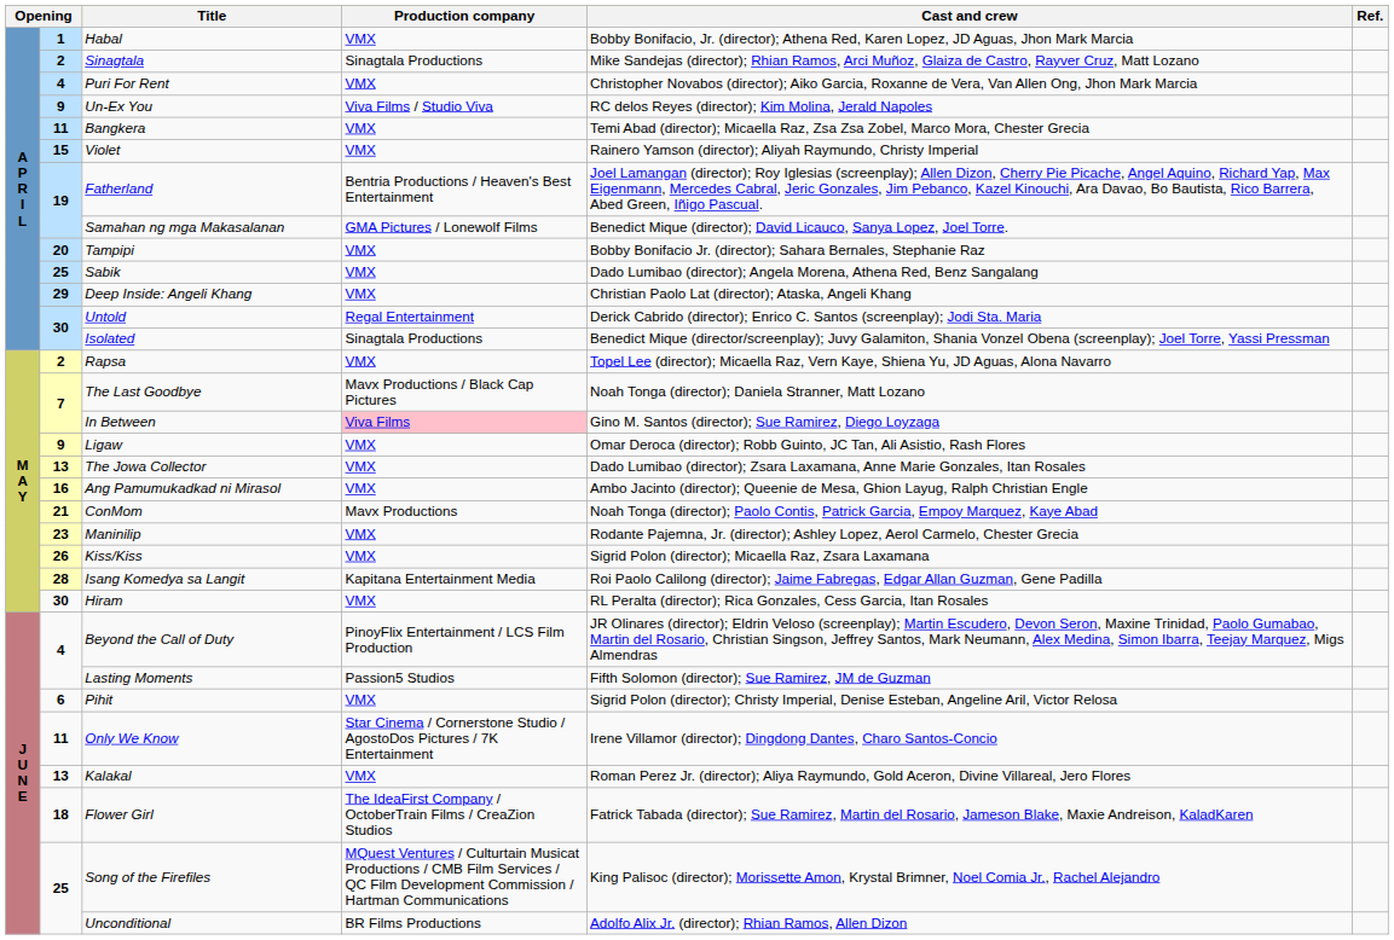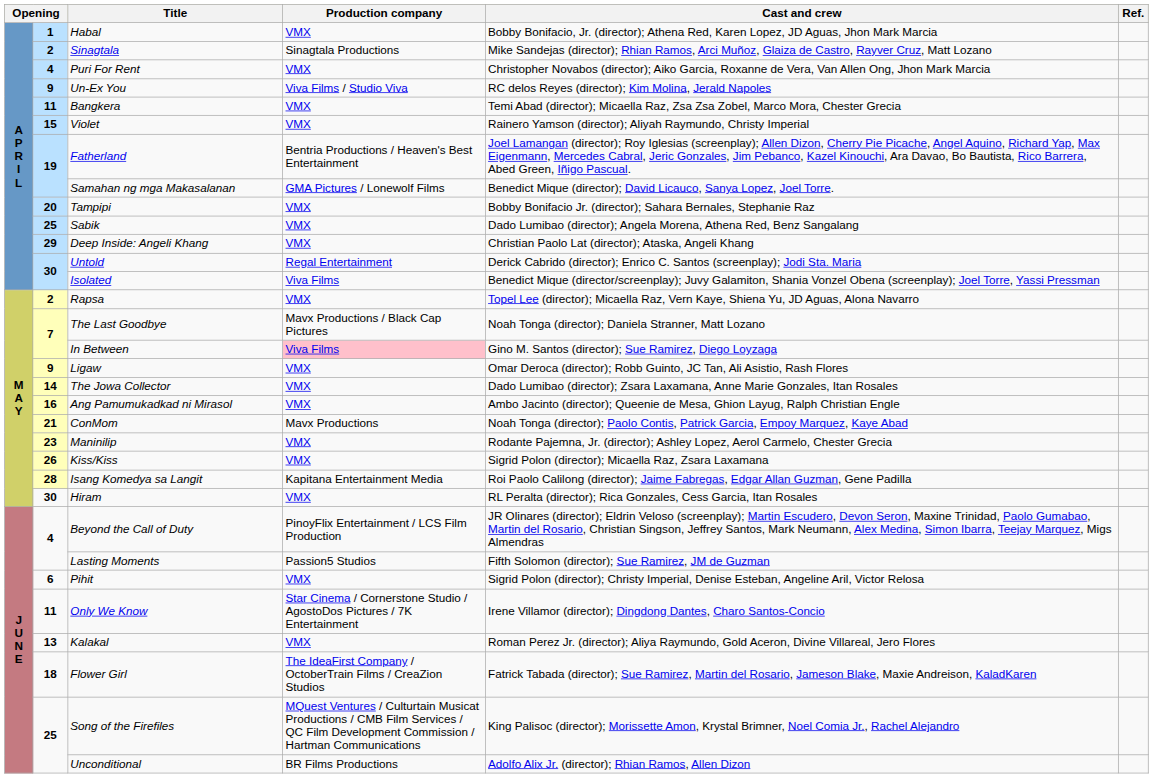Isolated | Production company: Sinagtala Productions -> Viva Films
The Jowa Collector | column 2: 13 -> 14
